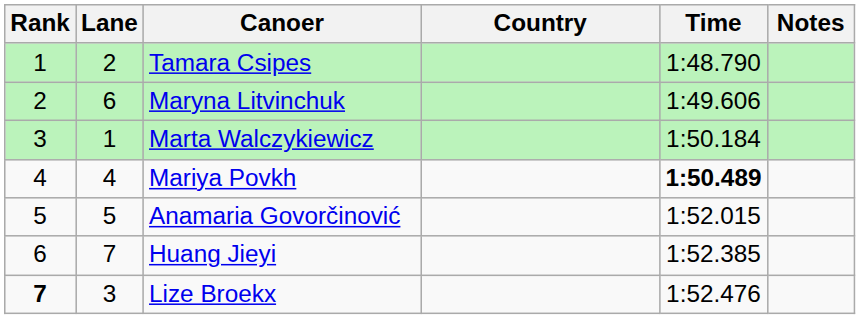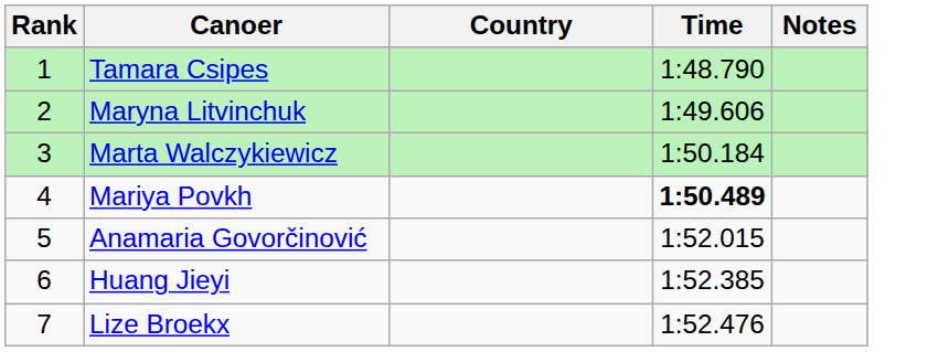- column: Lane | 2 | 6 | 1 | 4 | 5 | 7 | 3
Lize Broekx | Rank: bold -> normal
